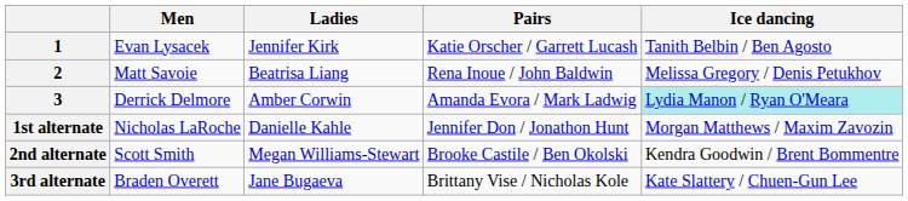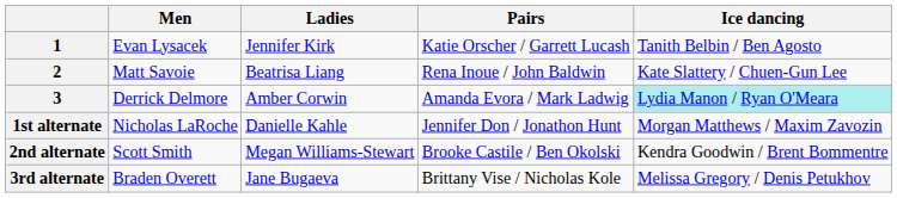2 | Ice dancing: Melissa Gregory / Denis Petukhov -> Kate Slattery / Chuen-Gun Lee
3rd alternate | Ice dancing: Kate Slattery / Chuen-Gun Lee -> Melissa Gregory / Denis Petukhov
